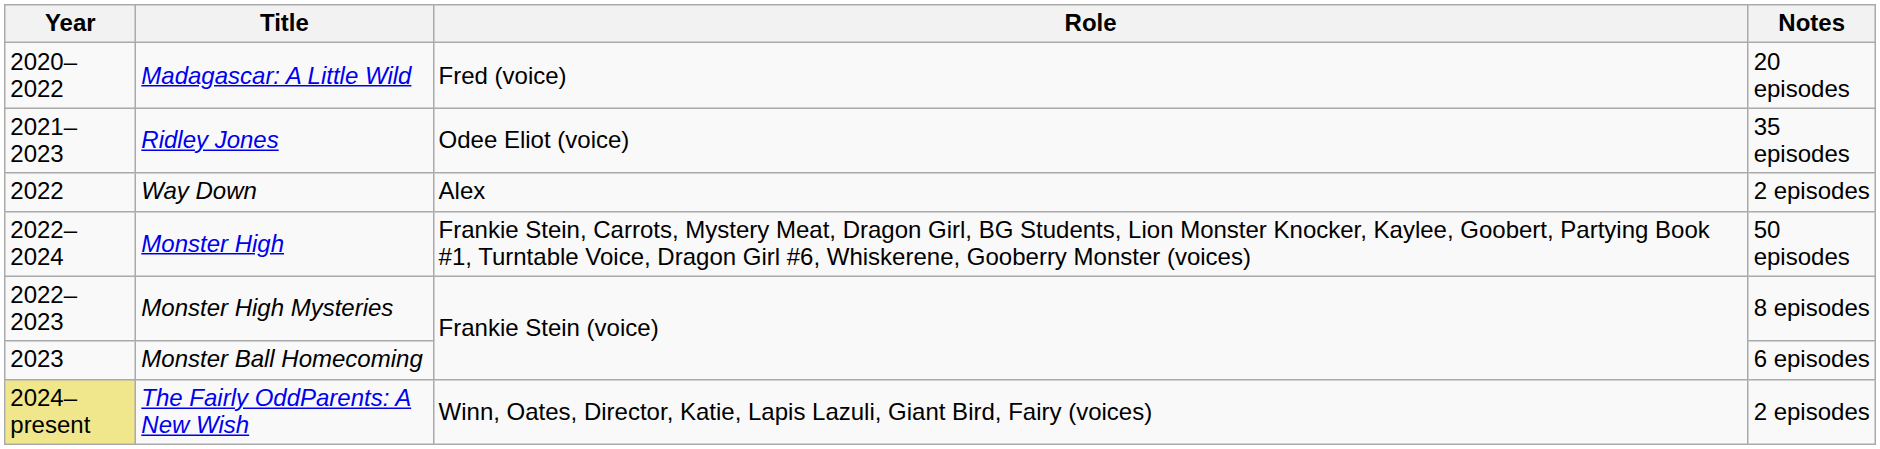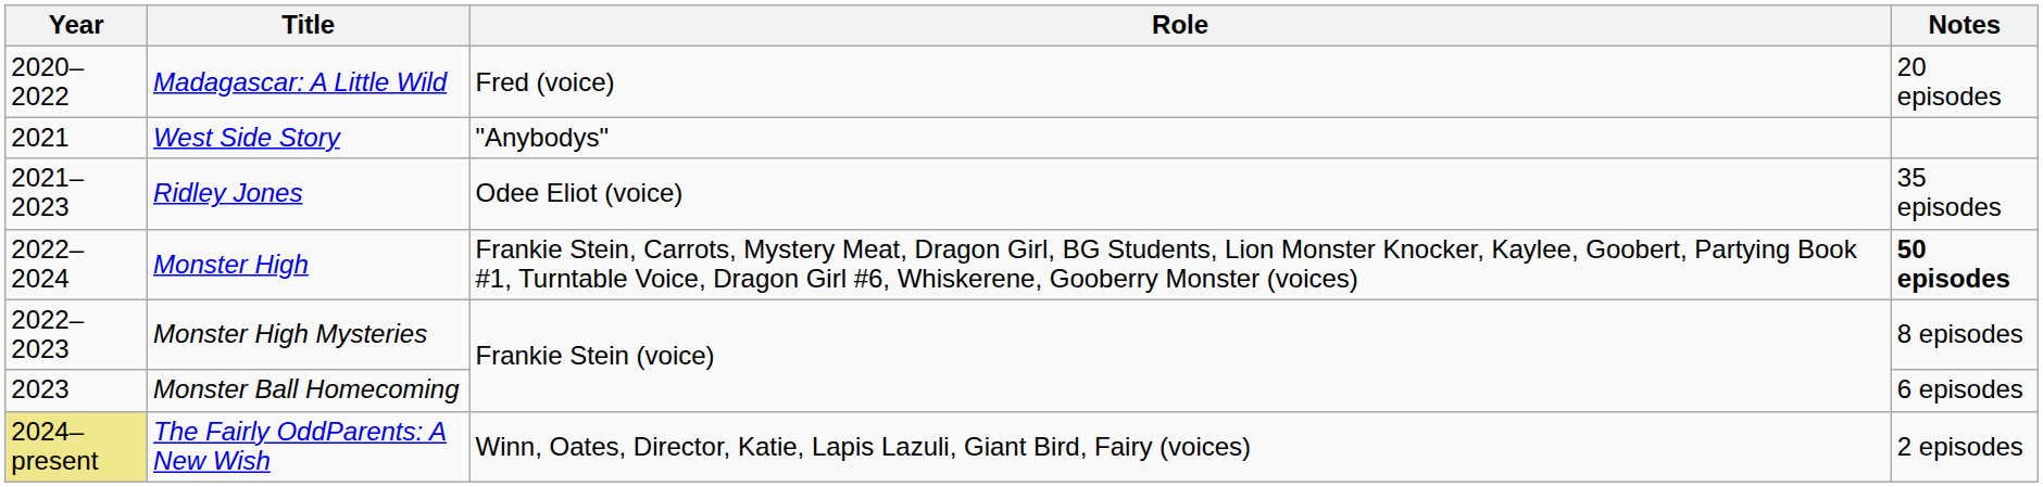+ row: 2021 | West Side Story | "Anybodys"
- row: 2022 | Way Down | Alex | 2 episodes
Monster High | Notes: normal -> bold
